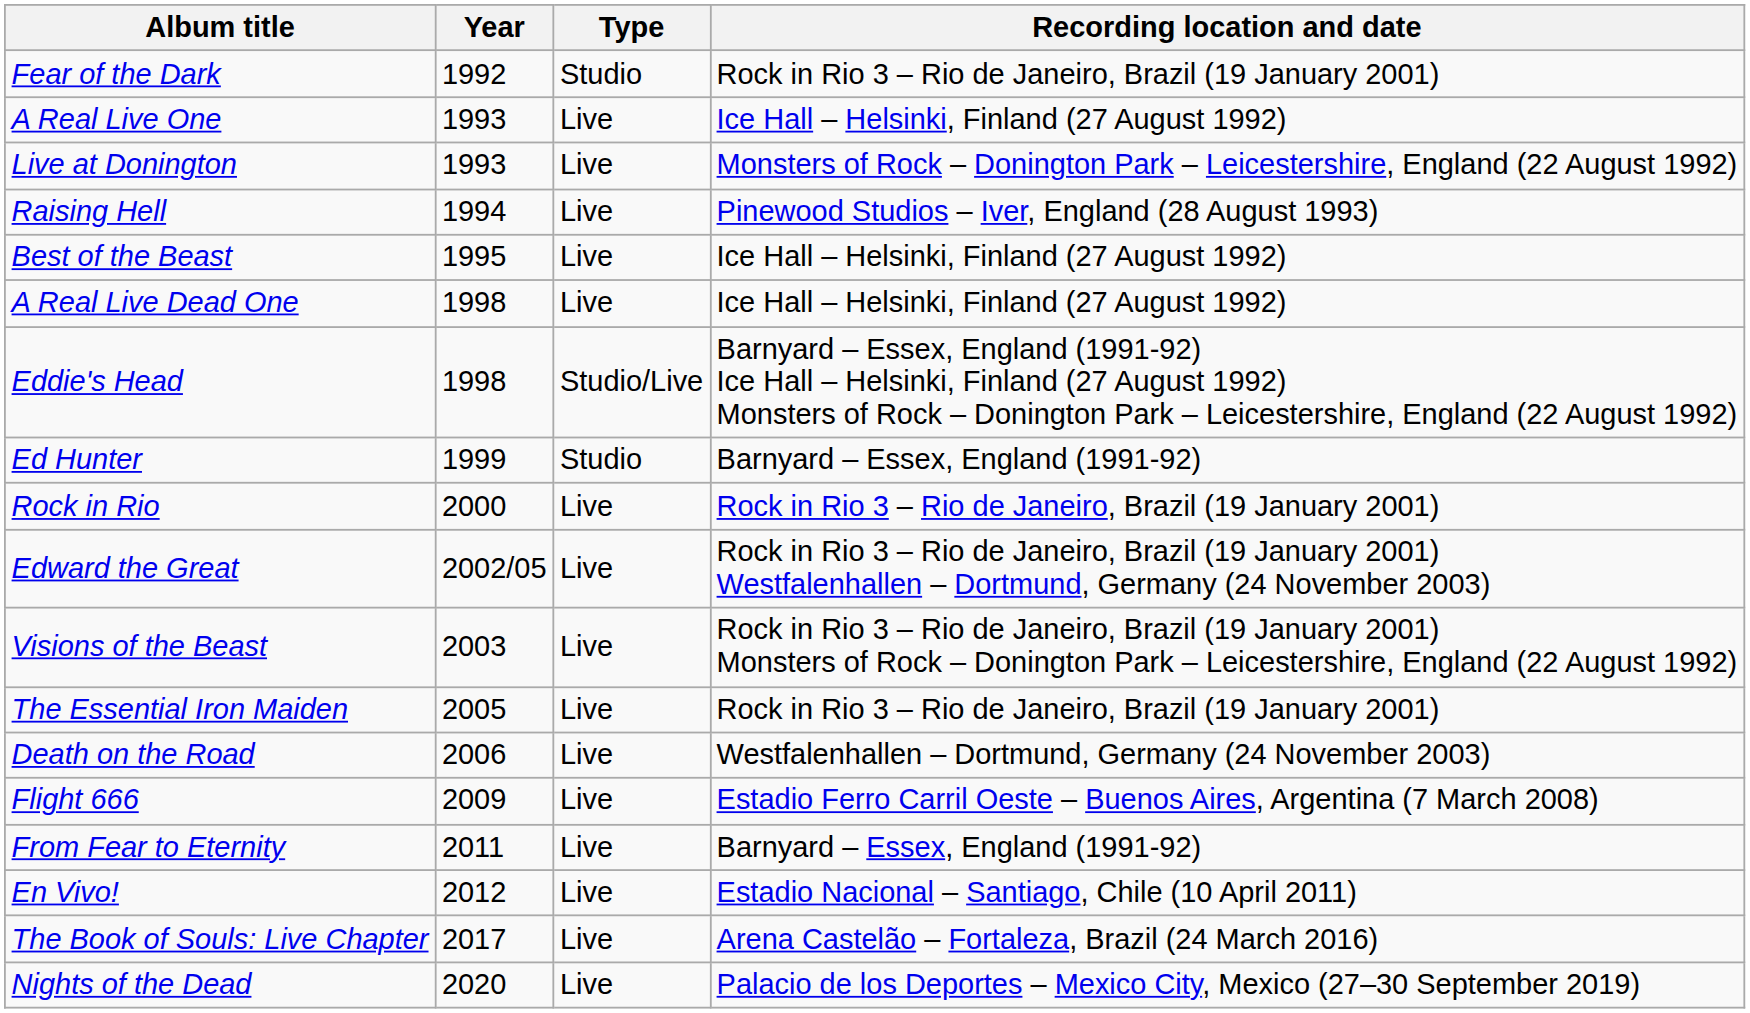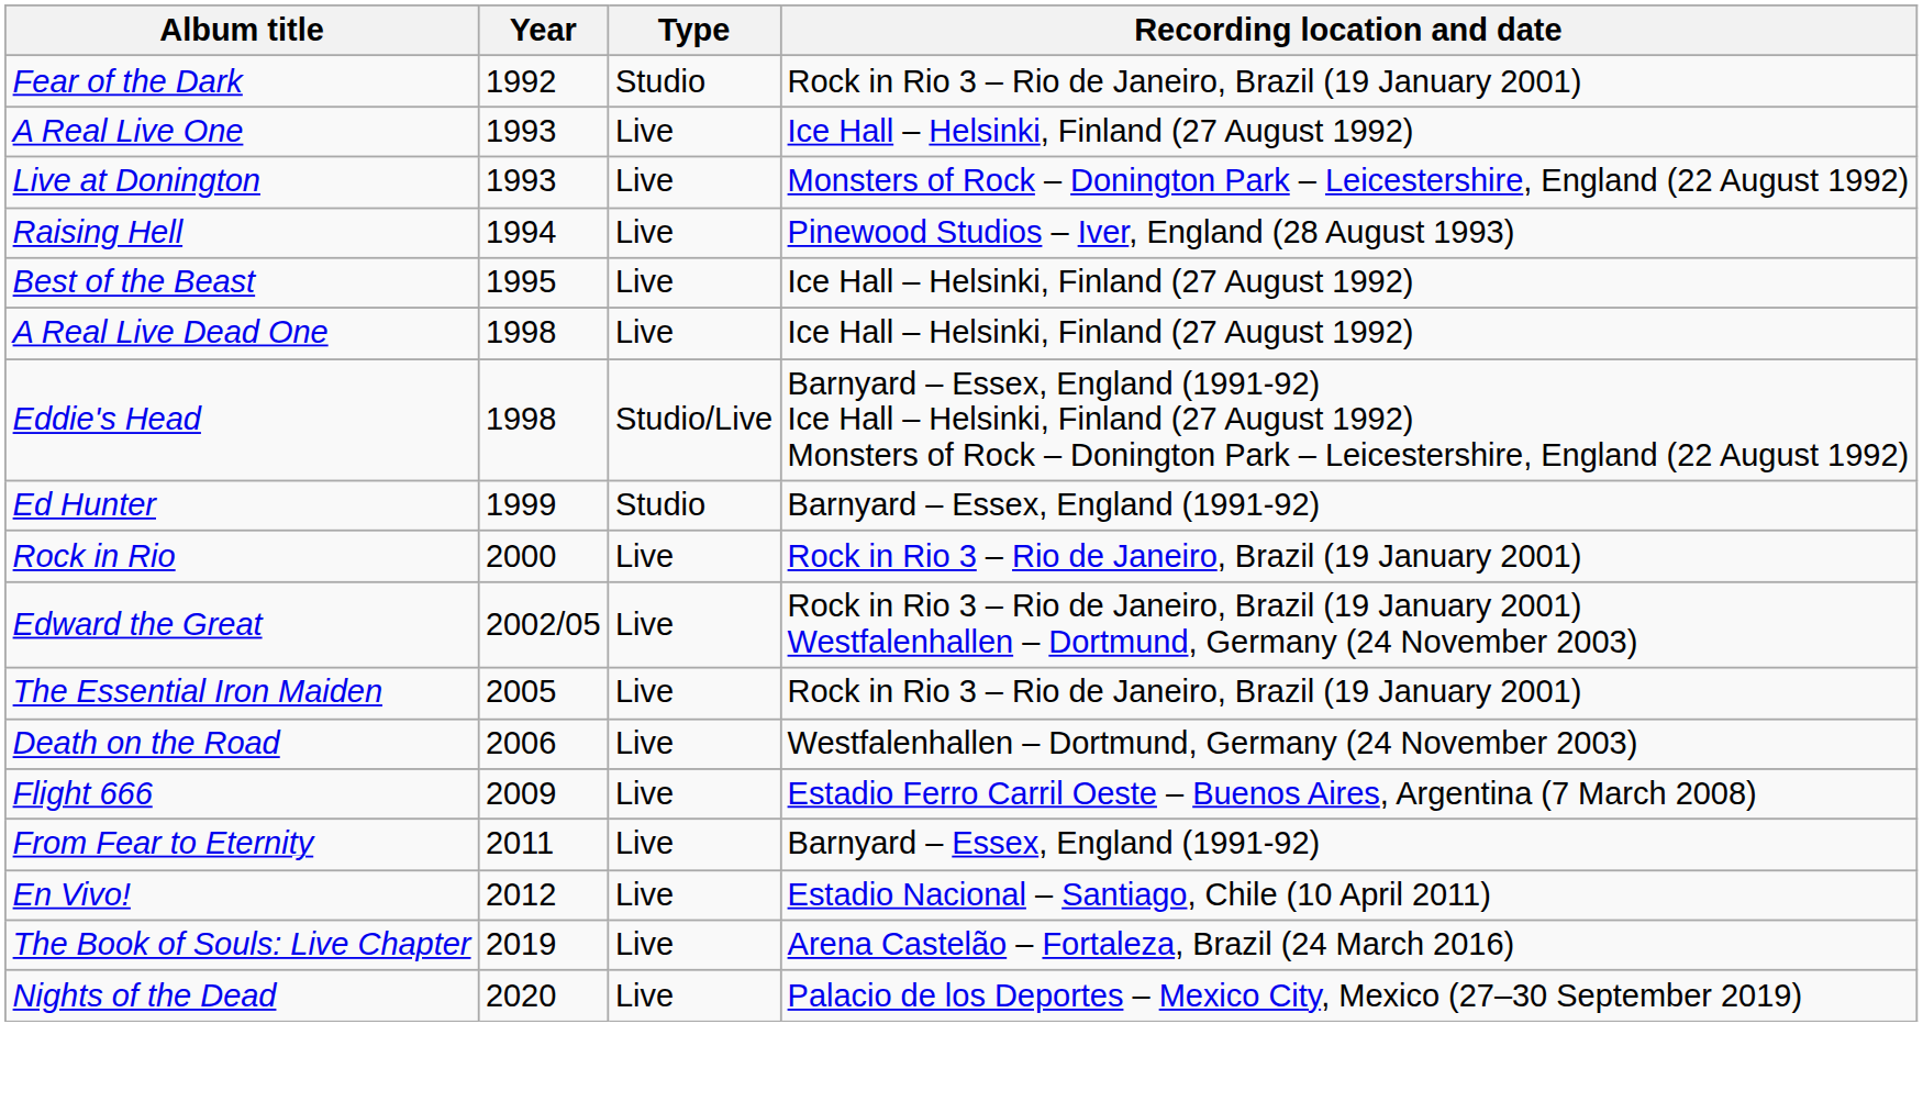- row: Visions of the Beast | 2003 | Live | Rock in Rio 3 – Rio de Janeiro, Brazil (19 January 2001) Monsters of Rock – Donington Park – Leicestershire, England (22 August 1992)
The Book of Souls: Live Chapter | Year: 2017 -> 2019
